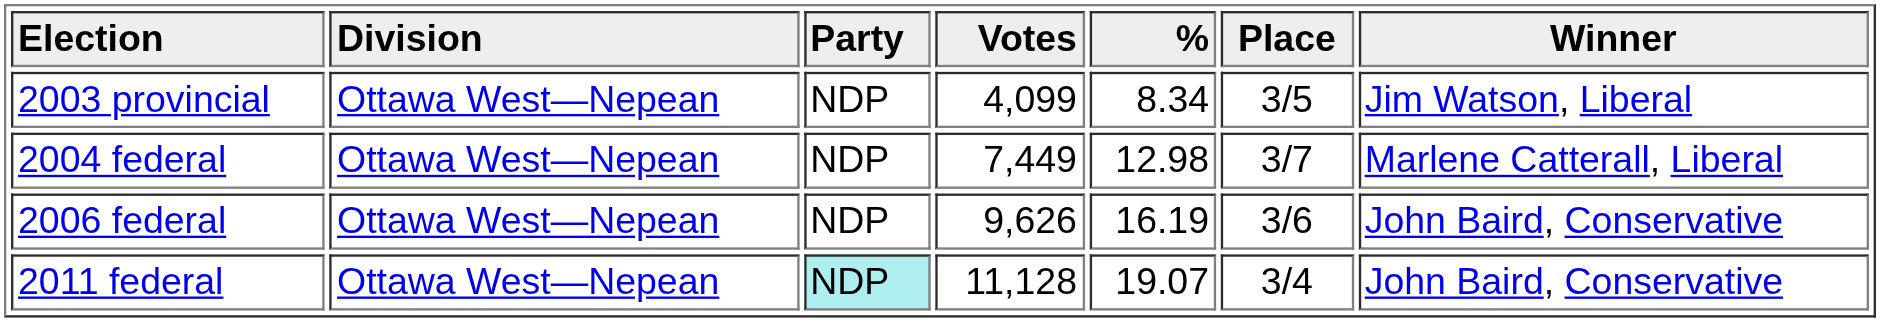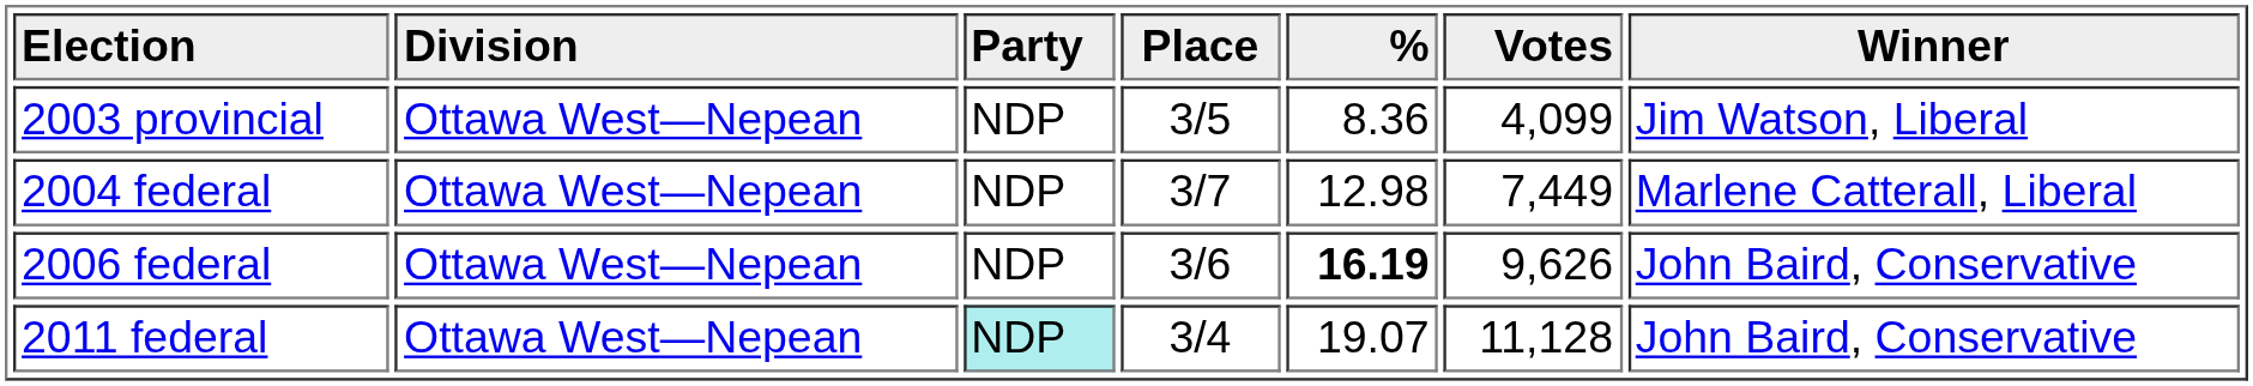columns swapped: Votes <-> Place
2003 provincial | %: 8.34 -> 8.36
2006 federal | %: normal -> bold
